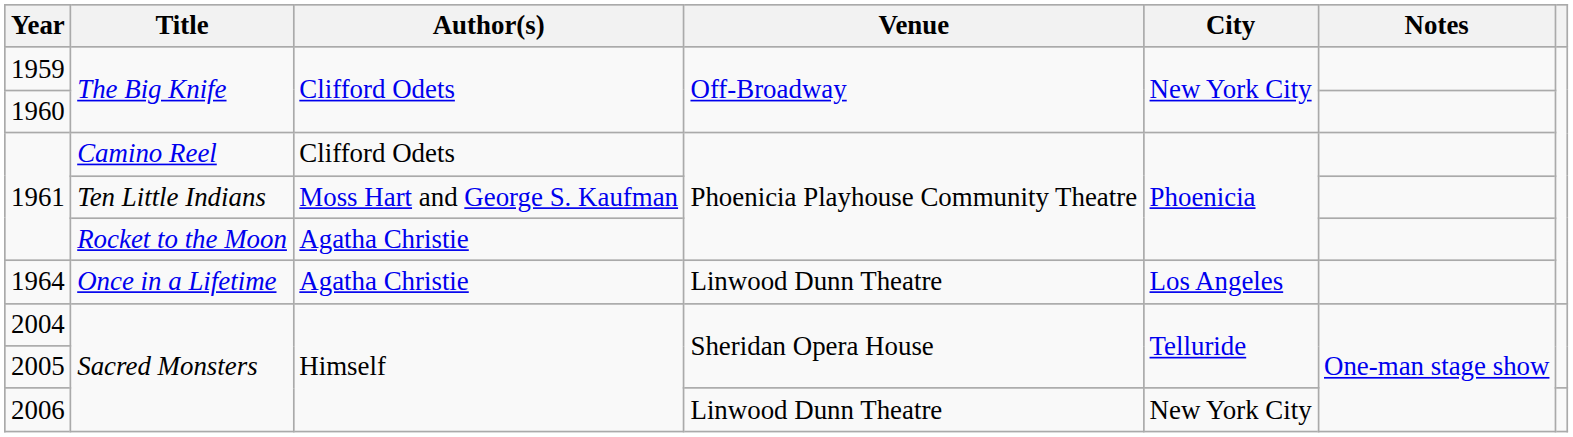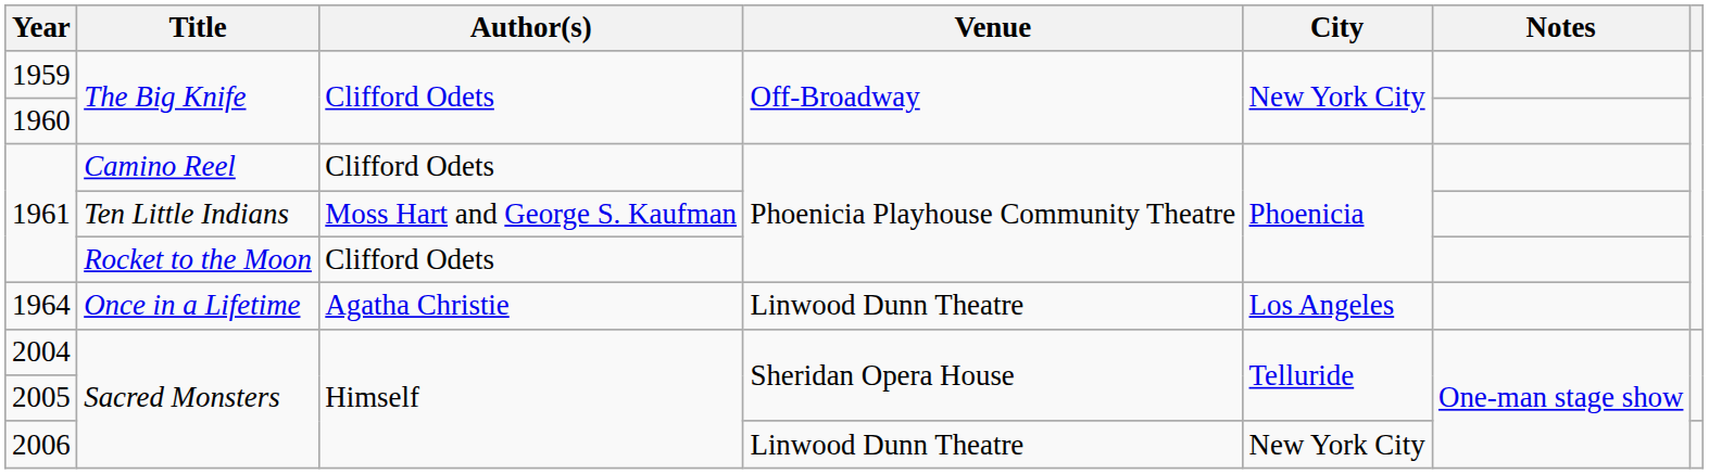1961 / Rocket to the Moon | Author(s): Agatha Christie -> Clifford Odets
